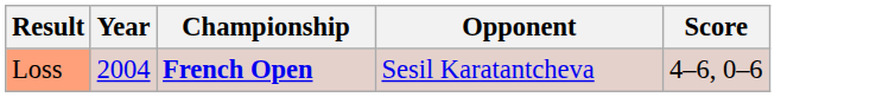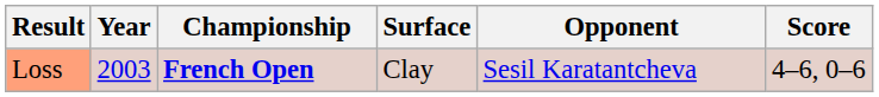+ column: Surface | Clay
Loss | Year: 2004 -> 2003
